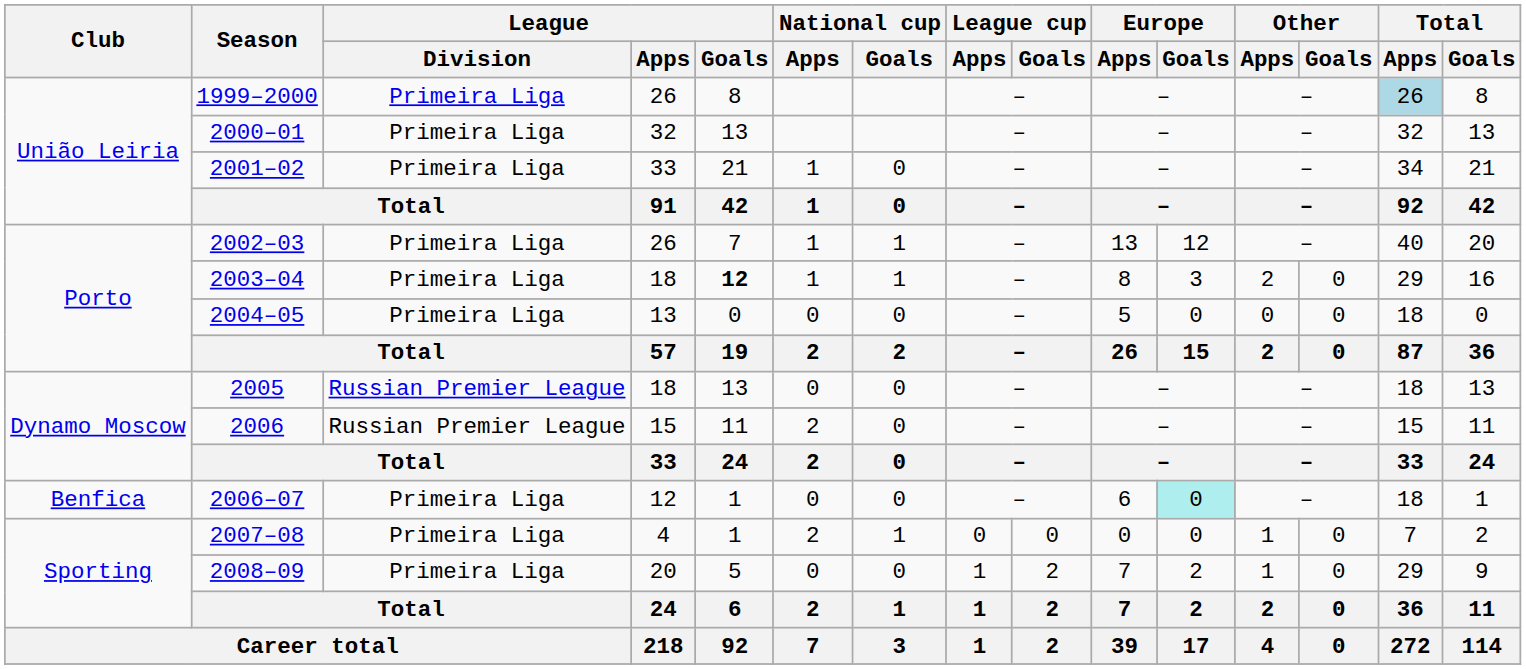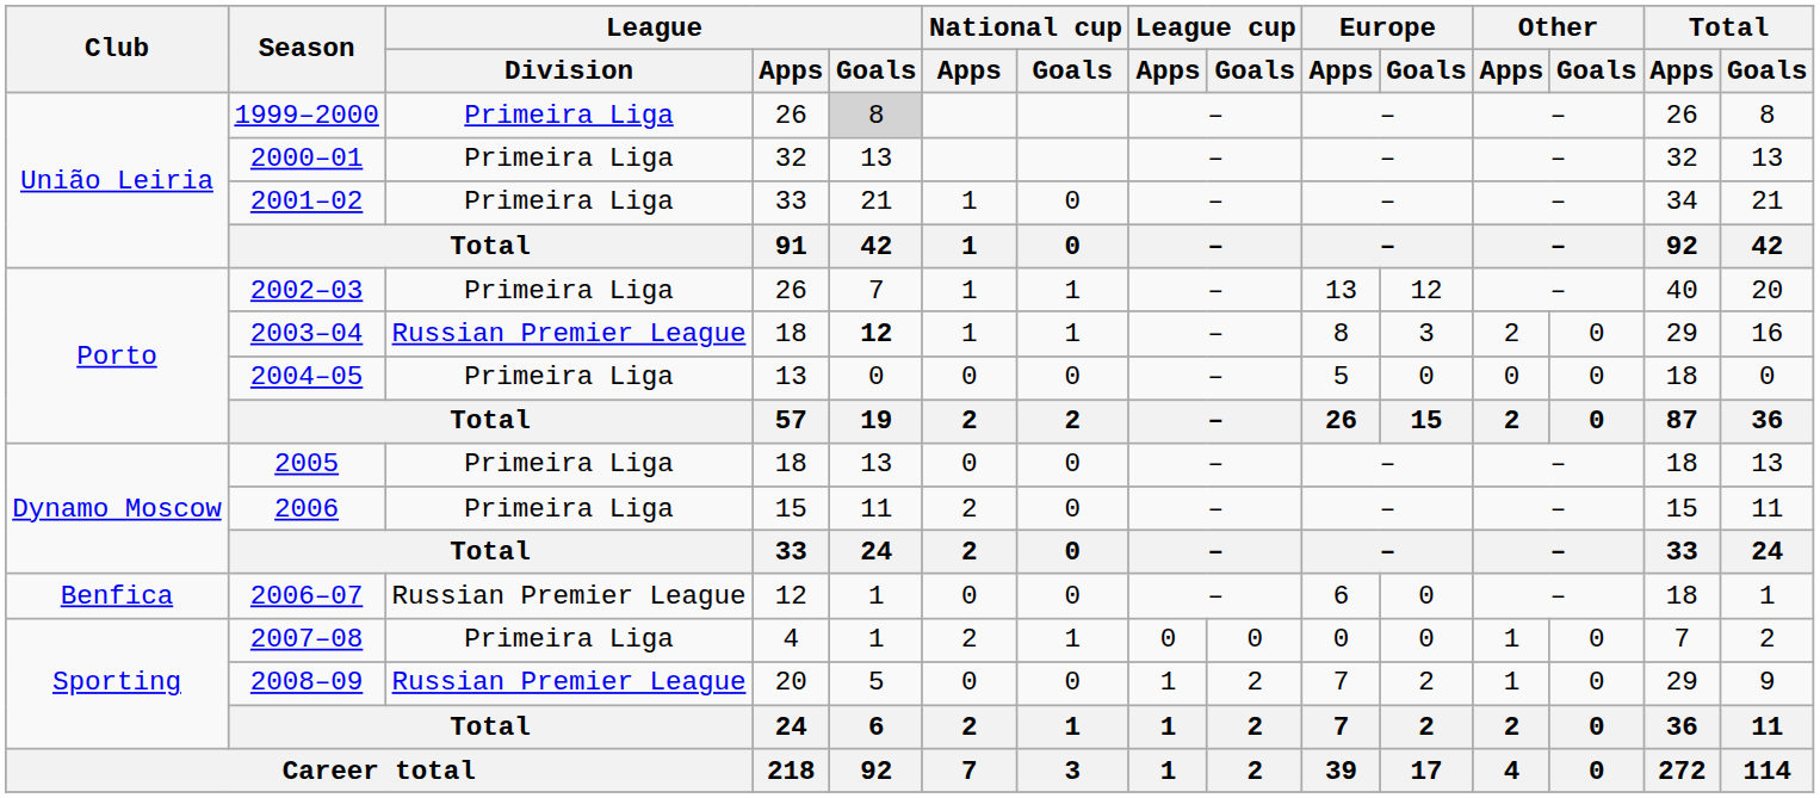1999–2000 | League / Goals: no background -> lightgrey background
1999–2000 | Total / Apps: lightblue background -> no background
2003–04 | League / Division: Primeira Liga -> Russian Premier League
2005 | League / Division: Russian Premier League -> Primeira Liga
2006 | League / Division: Russian Premier League -> Primeira Liga
2006–07 | League / Division: Primeira Liga -> Russian Premier League
2006–07 | Europe / Goals: paleturquoise background -> no background
2008–09 | League / Division: Primeira Liga -> Russian Premier League
